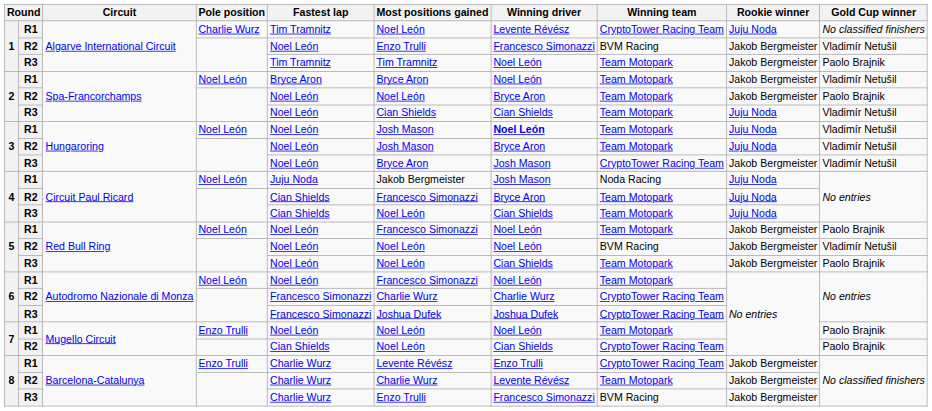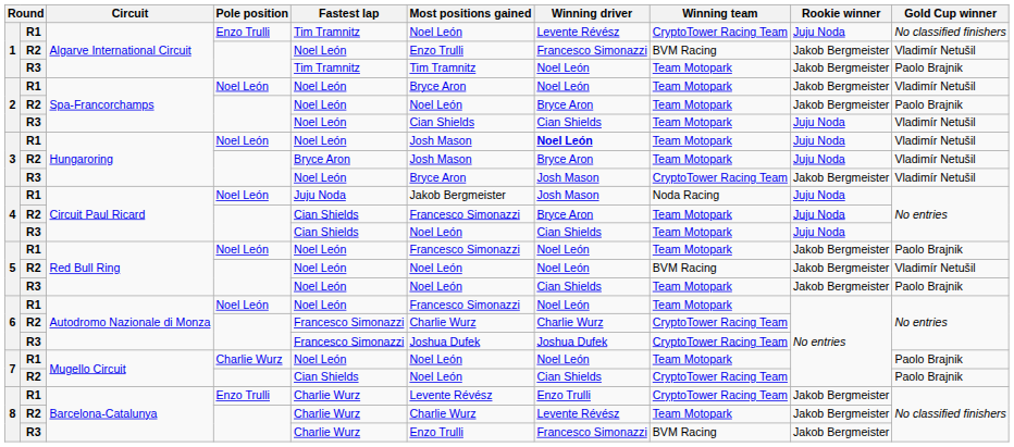1 / R1 | Pole position: Charlie Wurz -> Enzo Trulli
2 / R1 | Fastest lap: Bryce Aron -> Noel León
3 / R2 | Fastest lap: Noel León -> Bryce Aron
7 / R1 | Pole position: Enzo Trulli -> Charlie Wurz
